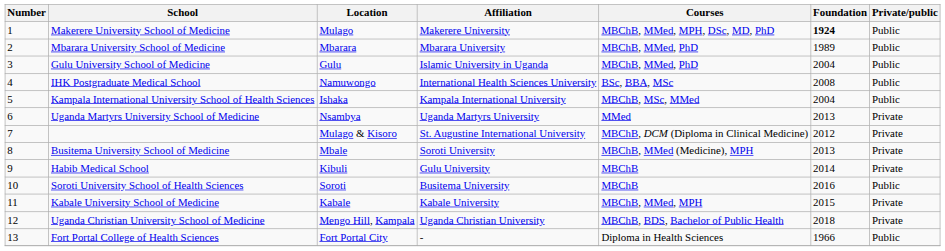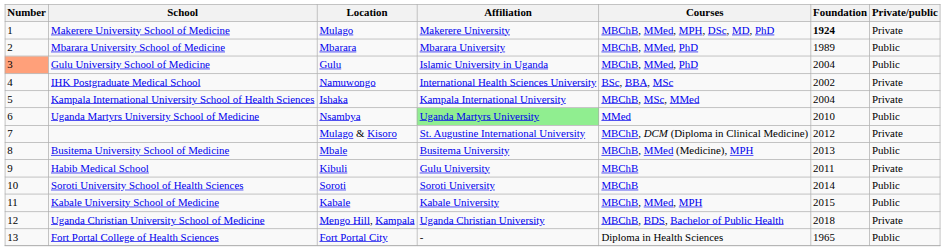Makerere University School of Medicine | Private/public: Public -> Private
Gulu University School of Medicine | Number: no background -> lightsalmon background
IHK Postgraduate Medical School | Foundation: 2008 -> 2002
IHK Postgraduate Medical School | Private/public: Public -> Private
Kampala International University School of Health Sciences | Private/public: Public -> Private
Uganda Martyrs University School of Medicine | Affiliation: no background -> lightgreen background
Uganda Martyrs University School of Medicine | Foundation: 2013 -> 2010
Uganda Martyrs University School of Medicine | Private/public: Private -> Public
Busitema University School of Medicine | Affiliation: Soroti University -> Busitema University
Busitema University School of Medicine | Private/public: Private -> Public
Habib Medical School | Foundation: 2014 -> 2011
Soroti University School of Health Sciences | Affiliation: Busitema University -> Soroti University
Soroti University School of Health Sciences | Foundation: 2016 -> 2014
Kabale University School of Medicine | Private/public: Private -> Public
Fort Portal College of Health Sciences | Foundation: 1966 -> 1965
